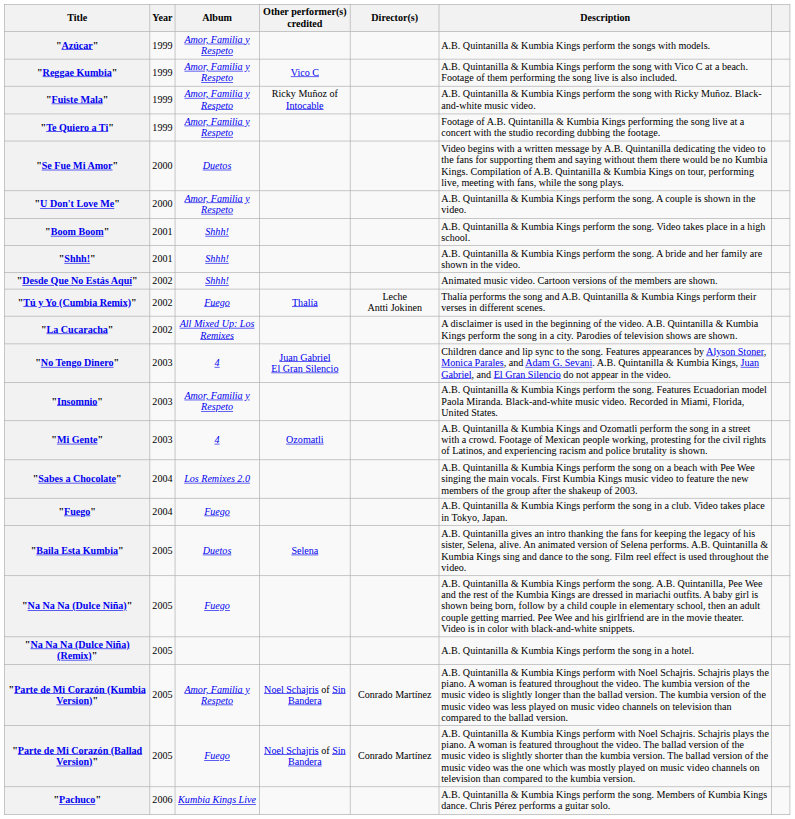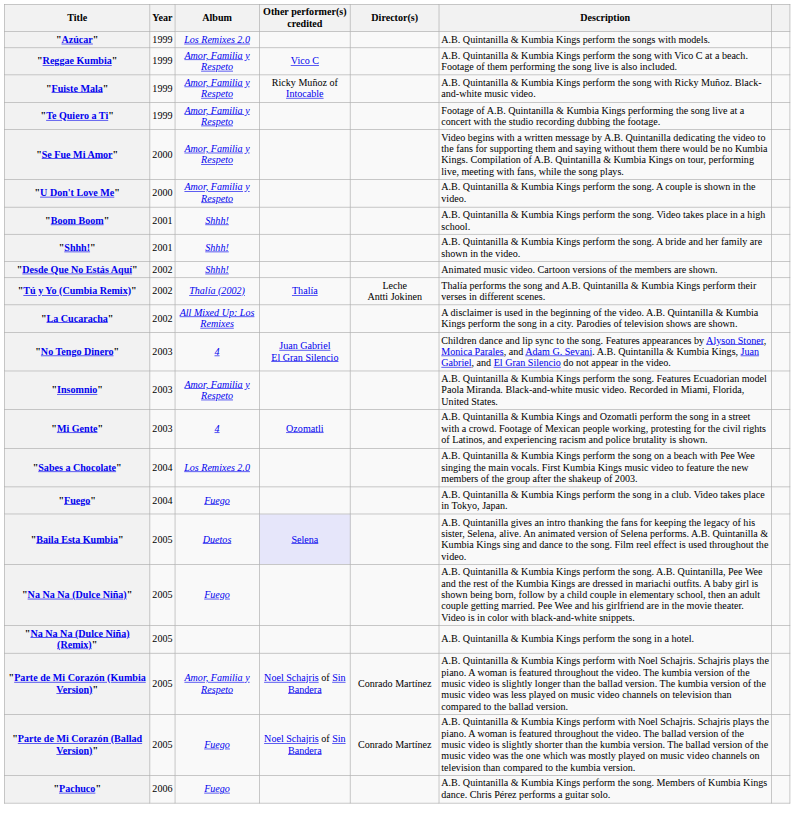"Azúcar" | Album: Amor, Familia y Respeto -> Los Remixes 2.0
"Se Fue Mi Amor" | Album: Duetos -> Amor, Familia y Respeto
"Tú y Yo (Cumbia Remix)" | Album: Fuego -> Thalía (2002)
"Baila Esta Kumbia" | Other performer(s) credited: no background -> lavender background
"Pachuco" | Album: Kumbia Kings Live -> Fuego
